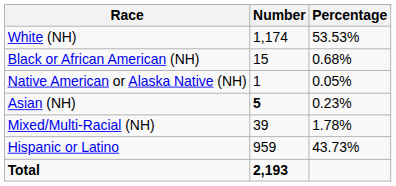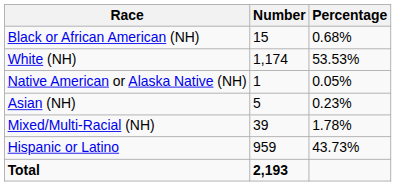rows swapped: White (NH) <-> Black or African American (NH)
Asian (NH) | Number: bold -> normal
